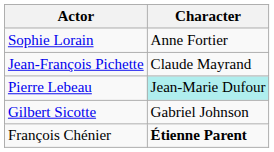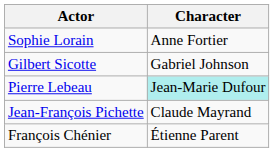rows swapped: Gilbert Sicotte <-> Jean-François Pichette
François Chénier | Character: bold -> normal
